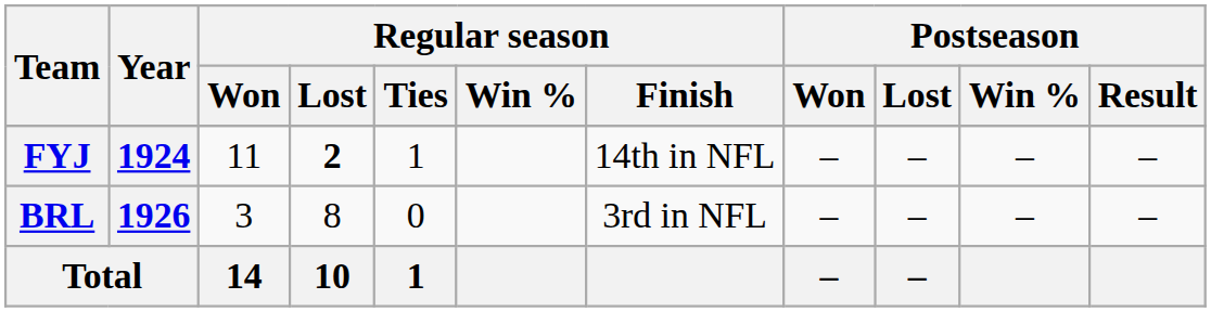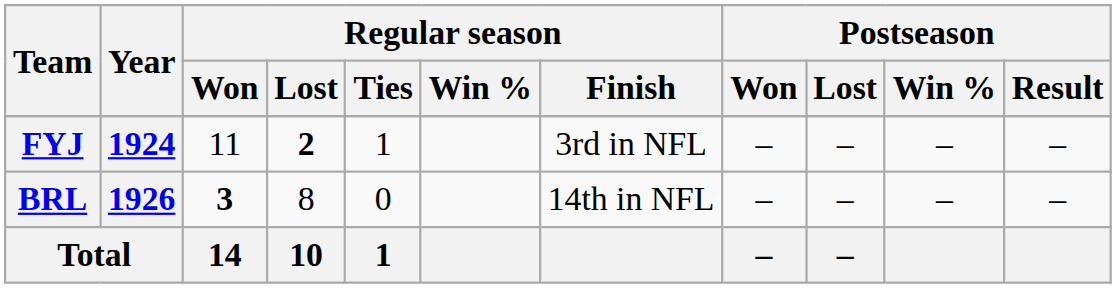FYJ | Regular season / Finish: 14th in NFL -> 3rd in NFL
BRL | Regular season / Won: normal -> bold
BRL | Regular season / Finish: 3rd in NFL -> 14th in NFL
